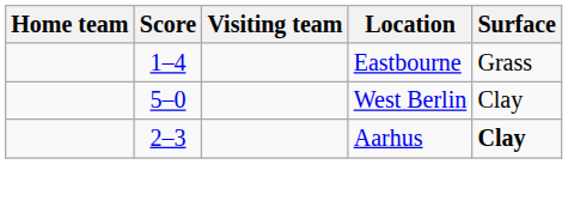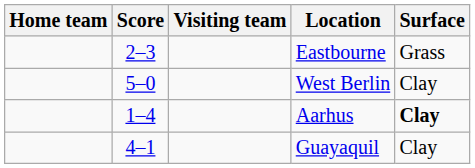Eastbourne | Score: 1–4 -> 2–3
Aarhus | Score: 2–3 -> 1–4
+ row: 4–1 | Guayaquil | Clay
